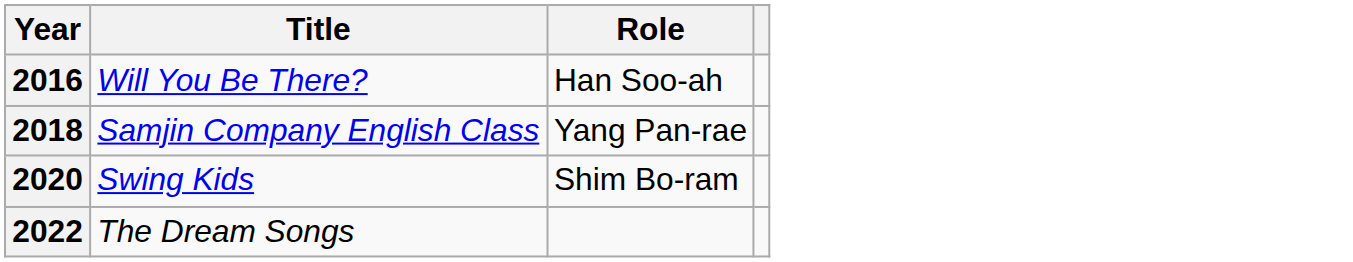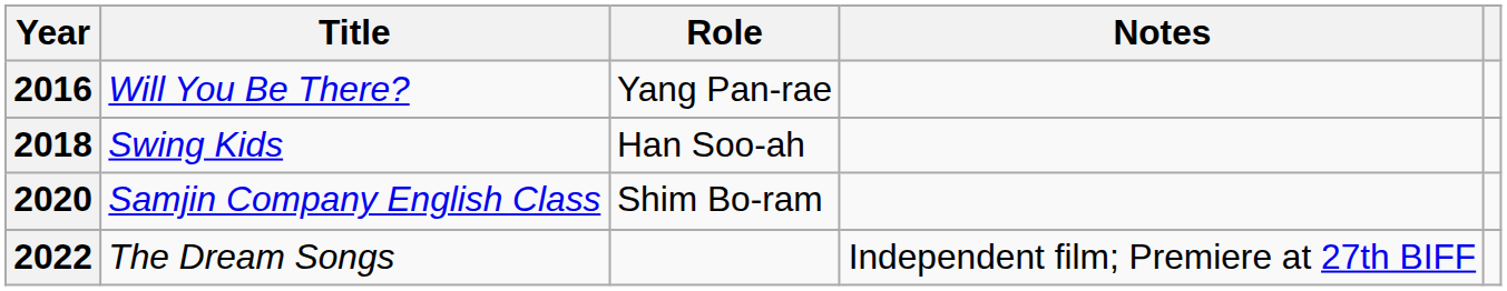+ column: Notes | Independent film; Premiere at 27th BIFF
2016 | Role: Han Soo-ah -> Yang Pan-rae
2018 | Title: Samjin Company English Class -> Swing Kids
2018 | Role: Yang Pan-rae -> Han Soo-ah
2020 | Title: Swing Kids -> Samjin Company English Class
